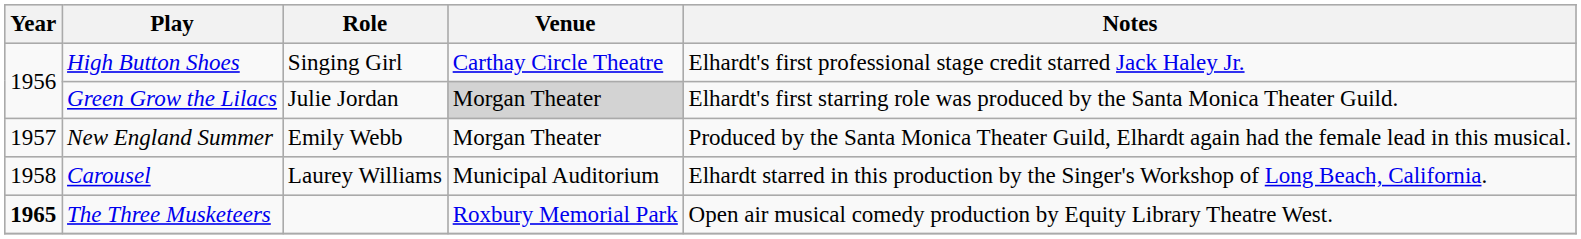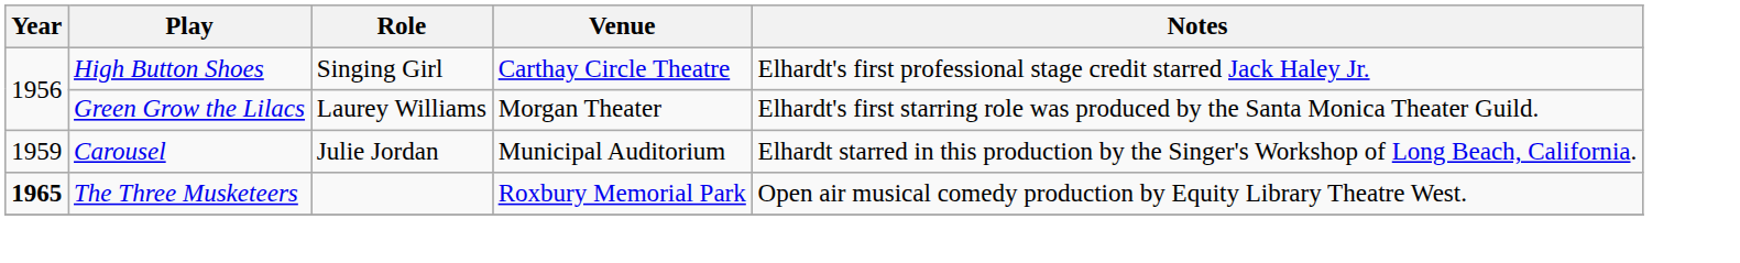Green Grow the Lilacs | Role: Julie Jordan -> Laurey Williams
Green Grow the Lilacs | Venue: lightgrey background -> no background
- row: 1957 | New England Summer | Emily Webb | Morgan Theater | Produced by the Santa Monica Theater Guild, Elhardt again had the female lead in this musical.
Carousel | Year: 1958 -> 1959
Carousel | Role: Laurey Williams -> Julie Jordan
